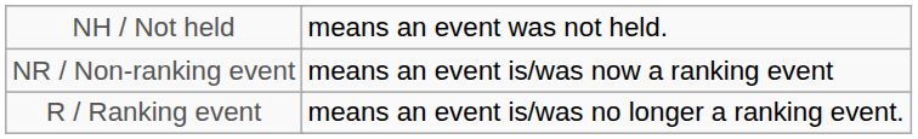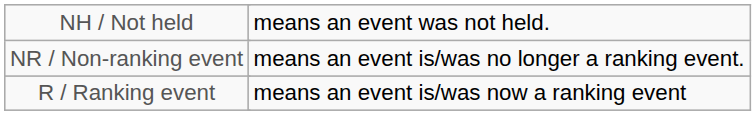NR / Non-ranking event | column 5: means an event is/was now a ranking event -> means an event is/was no longer a ranking event.
R / Ranking event | column 5: means an event is/was no longer a ranking event. -> means an event is/was now a ranking event
